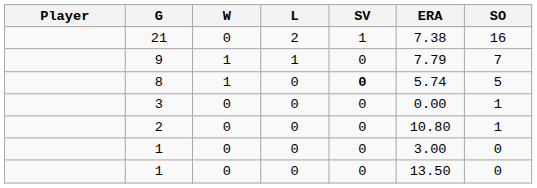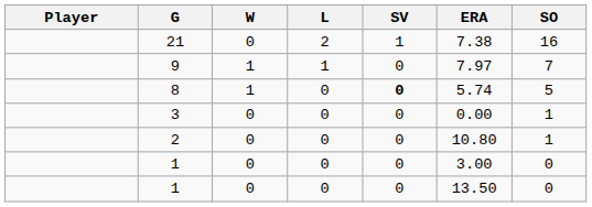9 | ERA: 7.79 -> 7.97
